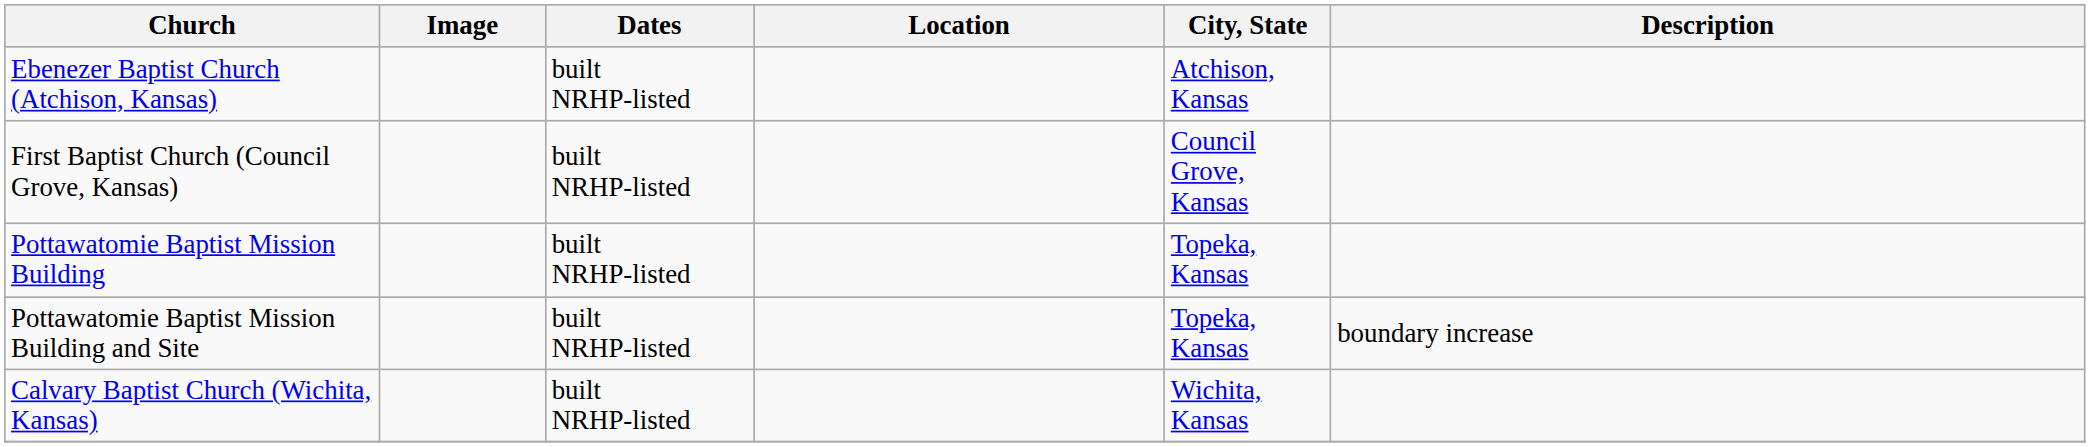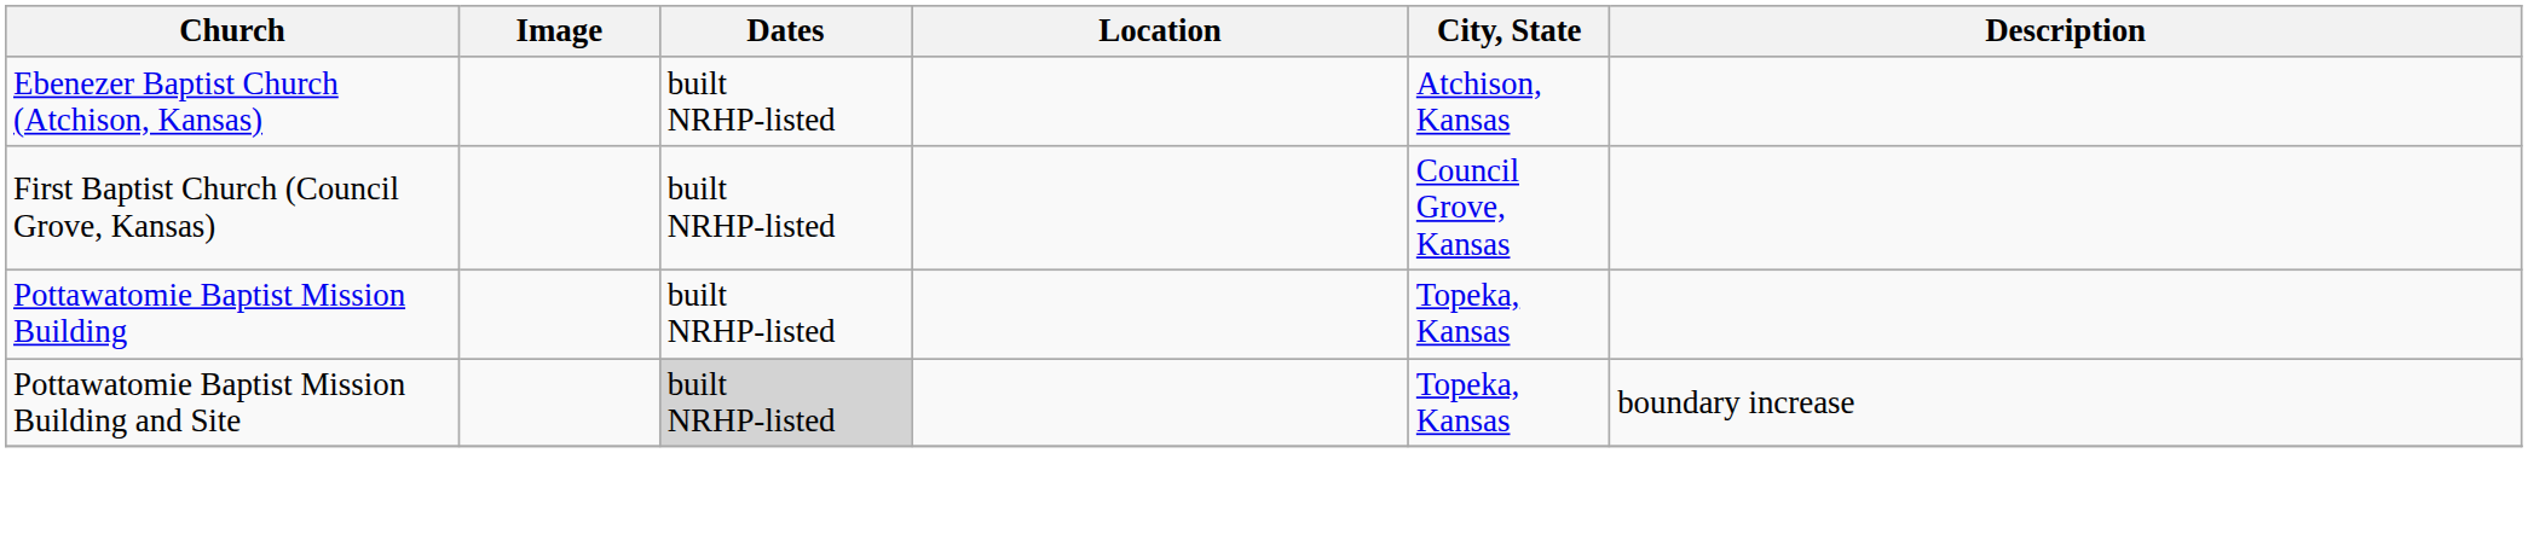Pottawatomie Baptist Mission Building and Site | Dates: no background -> lightgrey background
- row: Calvary Baptist Church (Wichita, Kansas) | built NRHP-listed | Wichita, Kansas
